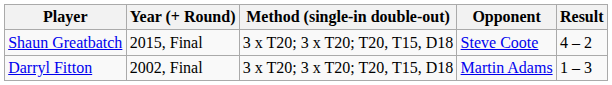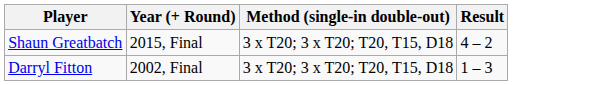- column: Opponent | Steve Coote | Martin Adams
